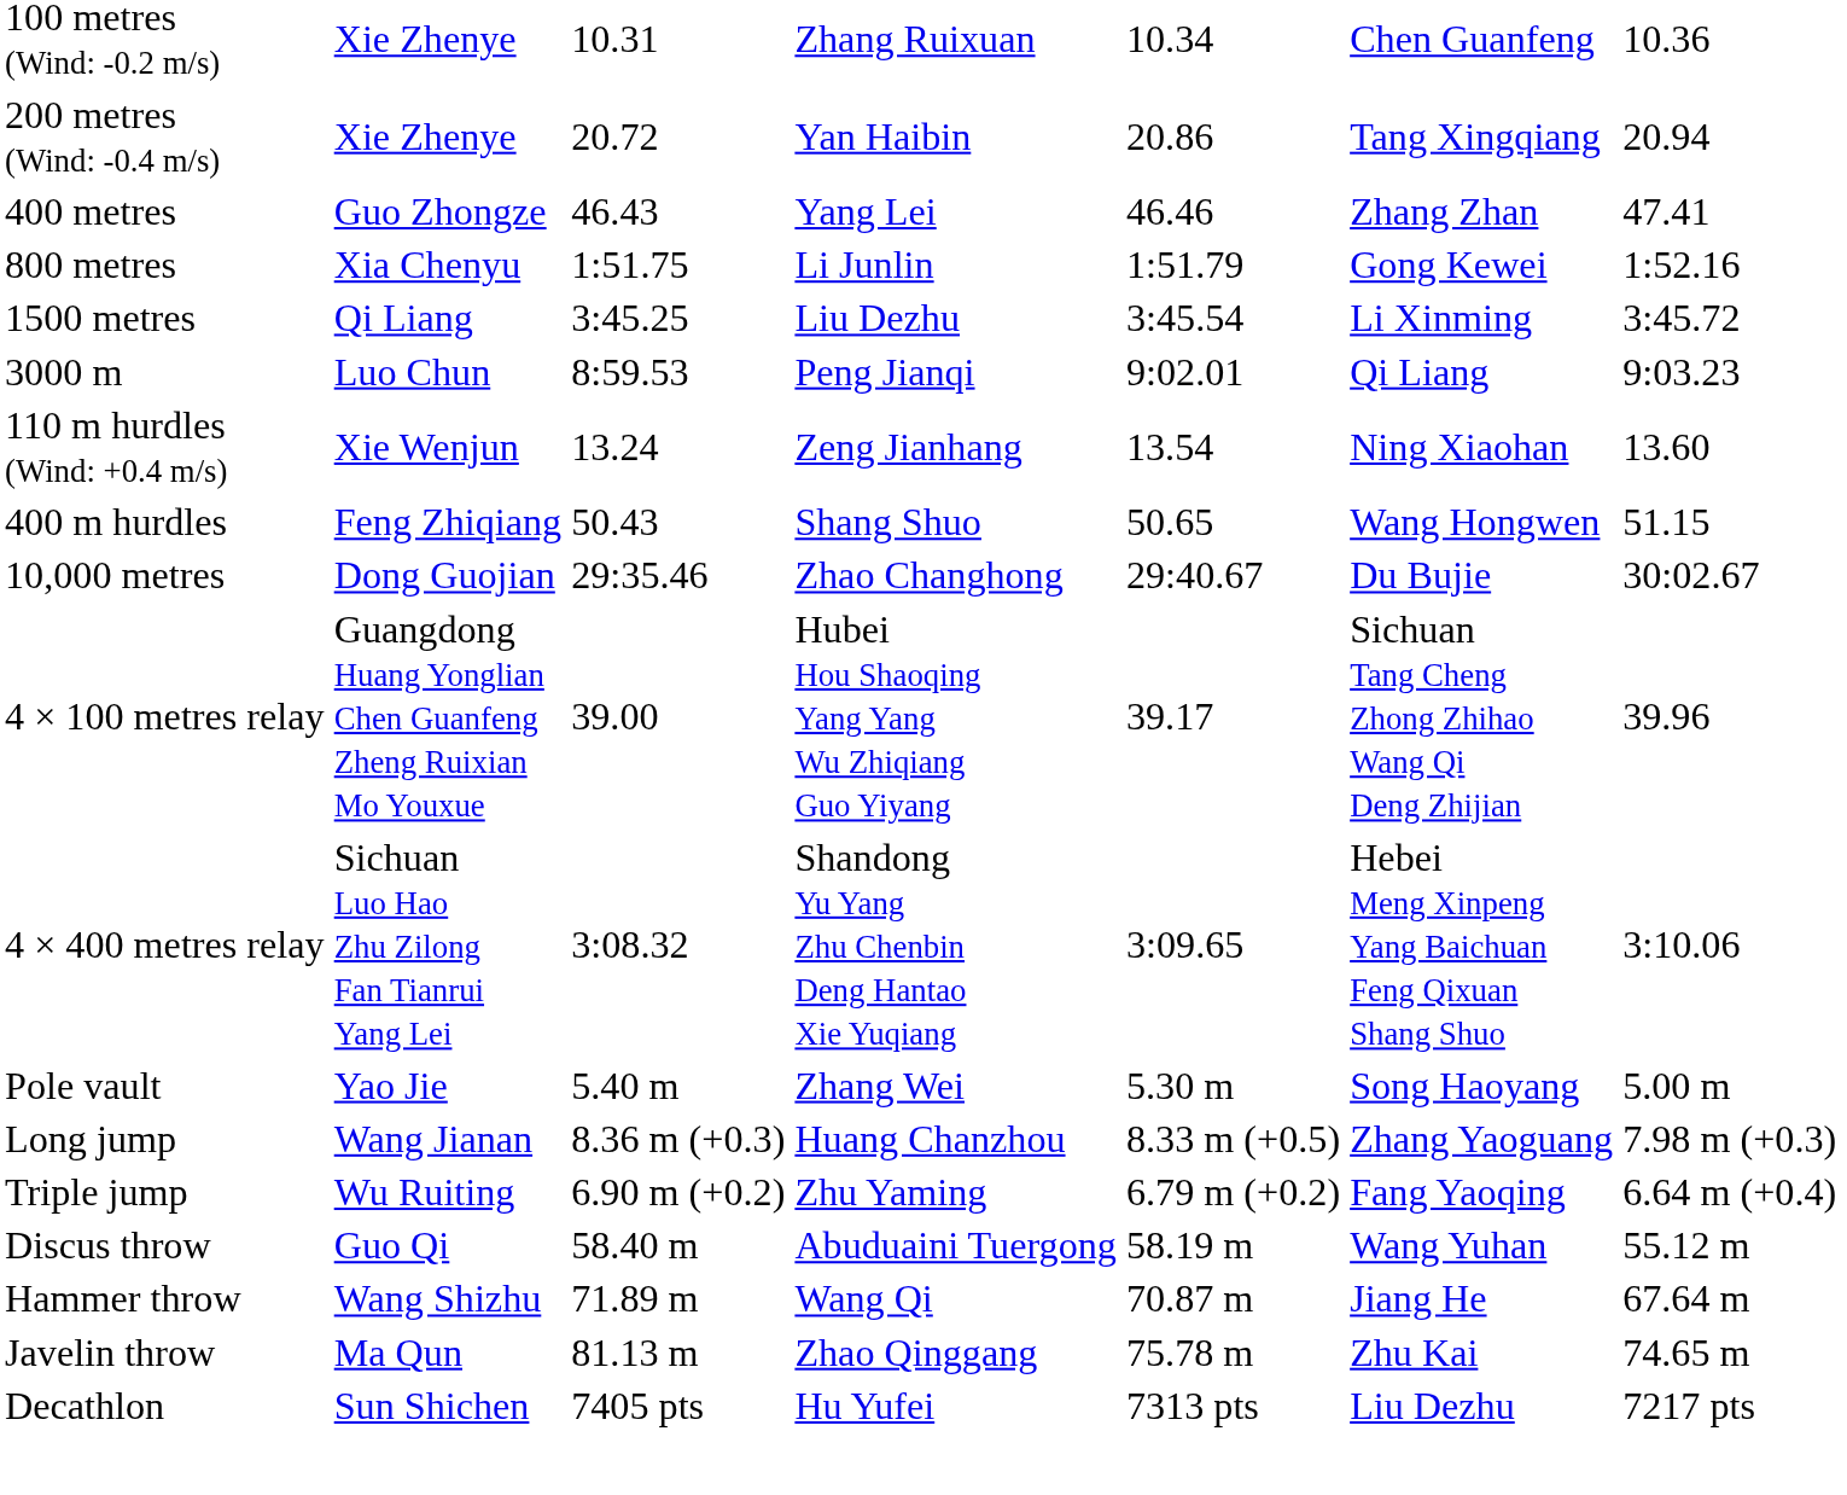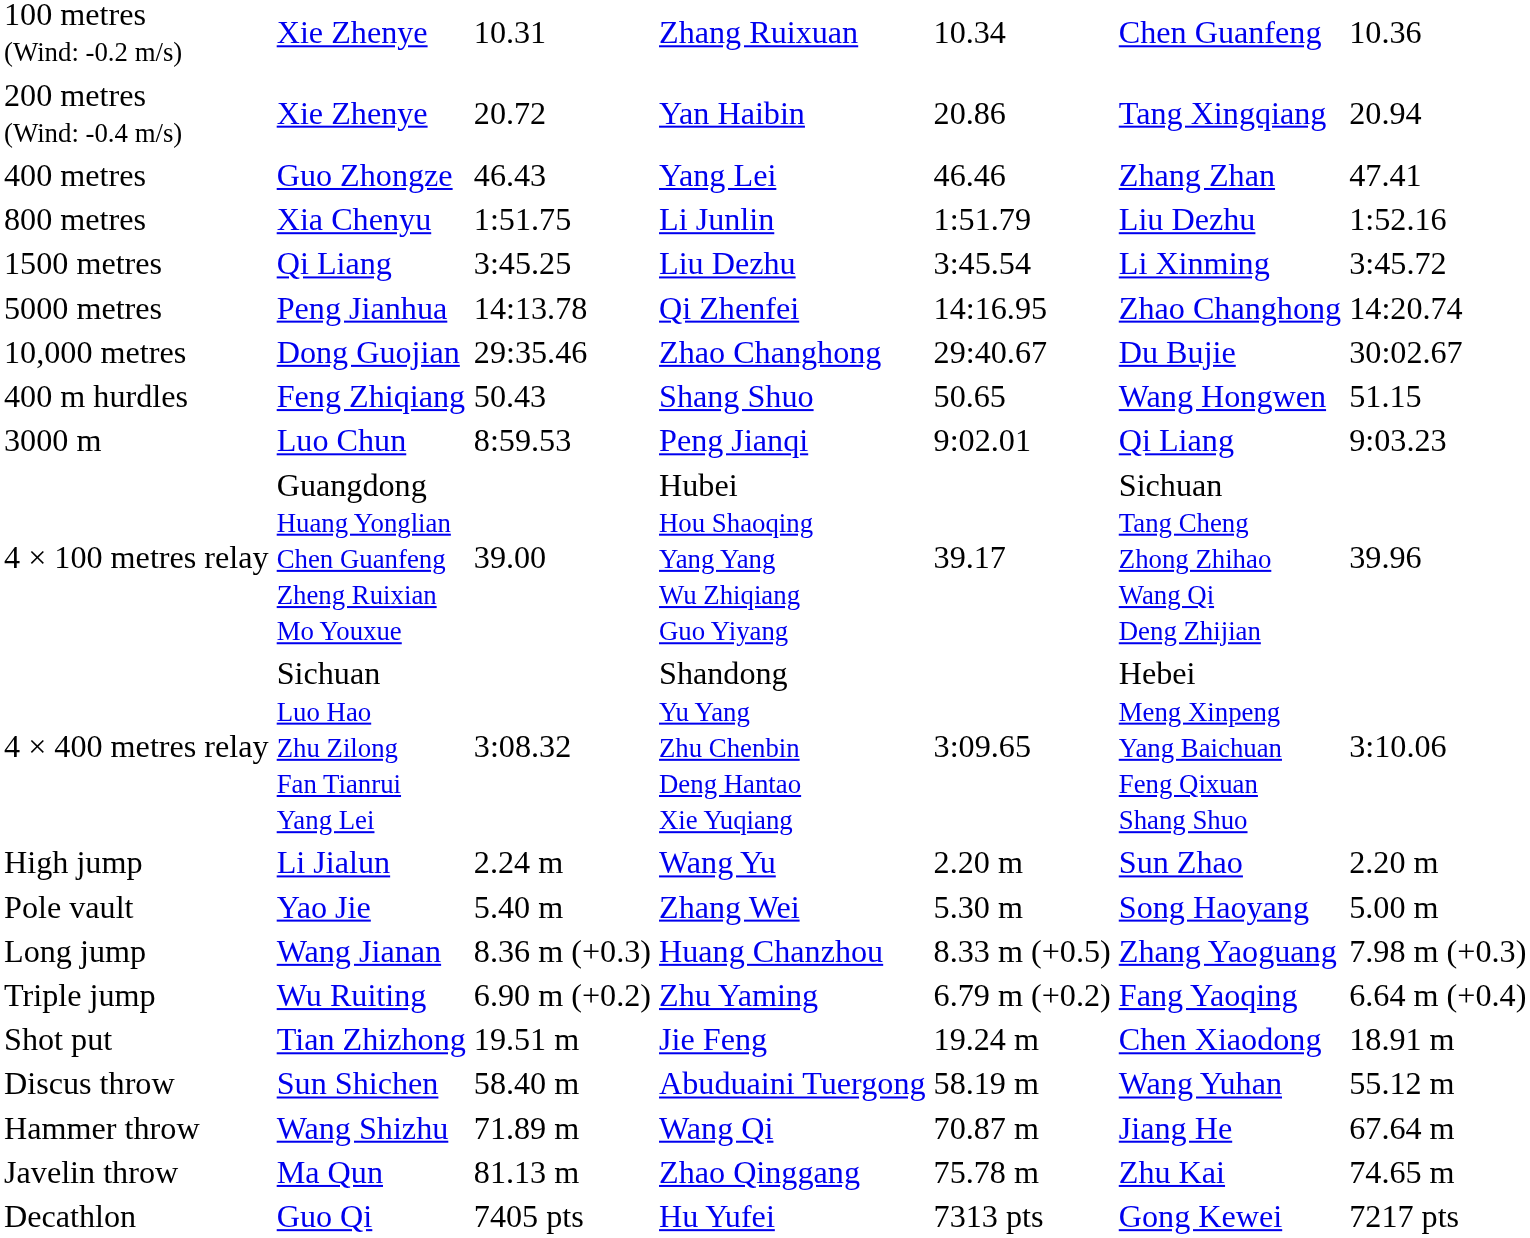800 metres | column 6: Gong Kewei -> Liu Dezhu
+ row: 5000 metres | Peng Jianhua | 14:13.78 | Qi Zhenfei | 14:16.95 | Zhao Changhong | 14:20.74
rows swapped: 10,000 metres <-> 3000 m
- row: 110 m hurdles (Wind: +0.4 m/s) | Xie Wenjun | 13.24 | Zeng Jianhang | 13.54 | Ning Xiaohan | 13.60
+ row: High jump | Li Jialun | 2.24 m | Wang Yu | 2.20 m | Sun Zhao | 2.20 m
+ row: Shot put | Tian Zhizhong | 19.51 m | Jie Feng | 19.24 m | Chen Xiaodong | 18.91 m
Discus throw | column 2: Guo Qi -> Sun Shichen
Decathlon | column 2: Sun Shichen -> Guo Qi
Decathlon | column 6: Liu Dezhu -> Gong Kewei
